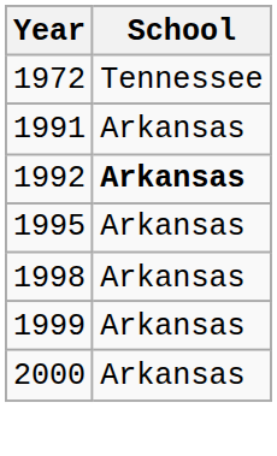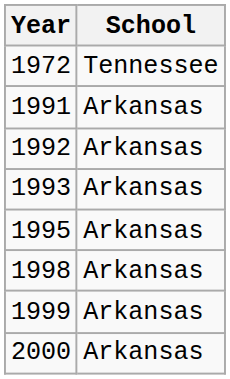1992 | School: bold -> normal
+ row: 1993 | Arkansas
